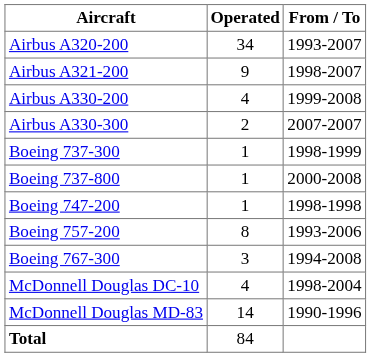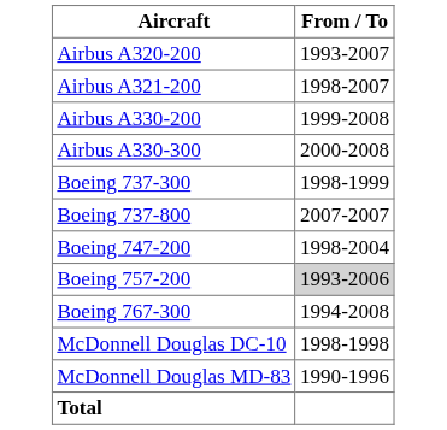- column: Operated | 34 | 9 | 4 | 2 | 1 | 1 | 1 | 8 | 3 | 4 | 14 | 84
Airbus A330-300 | From / To: 2007-2007 -> 2000-2008
Boeing 737-800 | From / To: 2000-2008 -> 2007-2007
Boeing 747-200 | From / To: 1998-1998 -> 1998-2004
Boeing 757-200 | From / To: no background -> lightgrey background
McDonnell Douglas DC-10 | From / To: 1998-2004 -> 1998-1998
